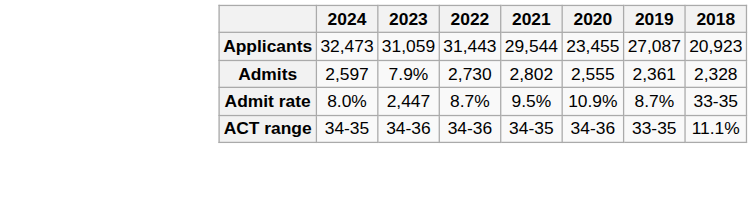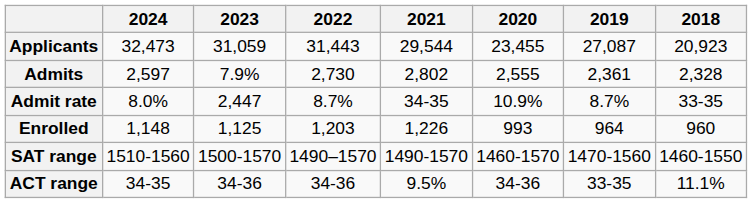Admit rate | 2021: 9.5% -> 34-35
+ row: Enrolled | 1,148 | 1,125 | 1,203 | 1,226 | 993 | 964 | 960
+ row: SAT range | 1510-1560 | 1500-1570 | 1490–1570 | 1490-1570 | 1460-1570 | 1470-1560 | 1460-1550
ACT range | 2021: 34-35 -> 9.5%
